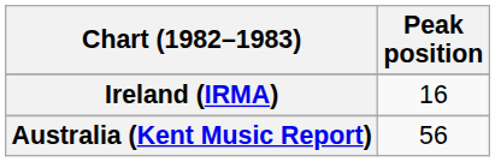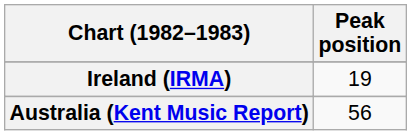Ireland (IRMA) | Peak position: 16 -> 19
